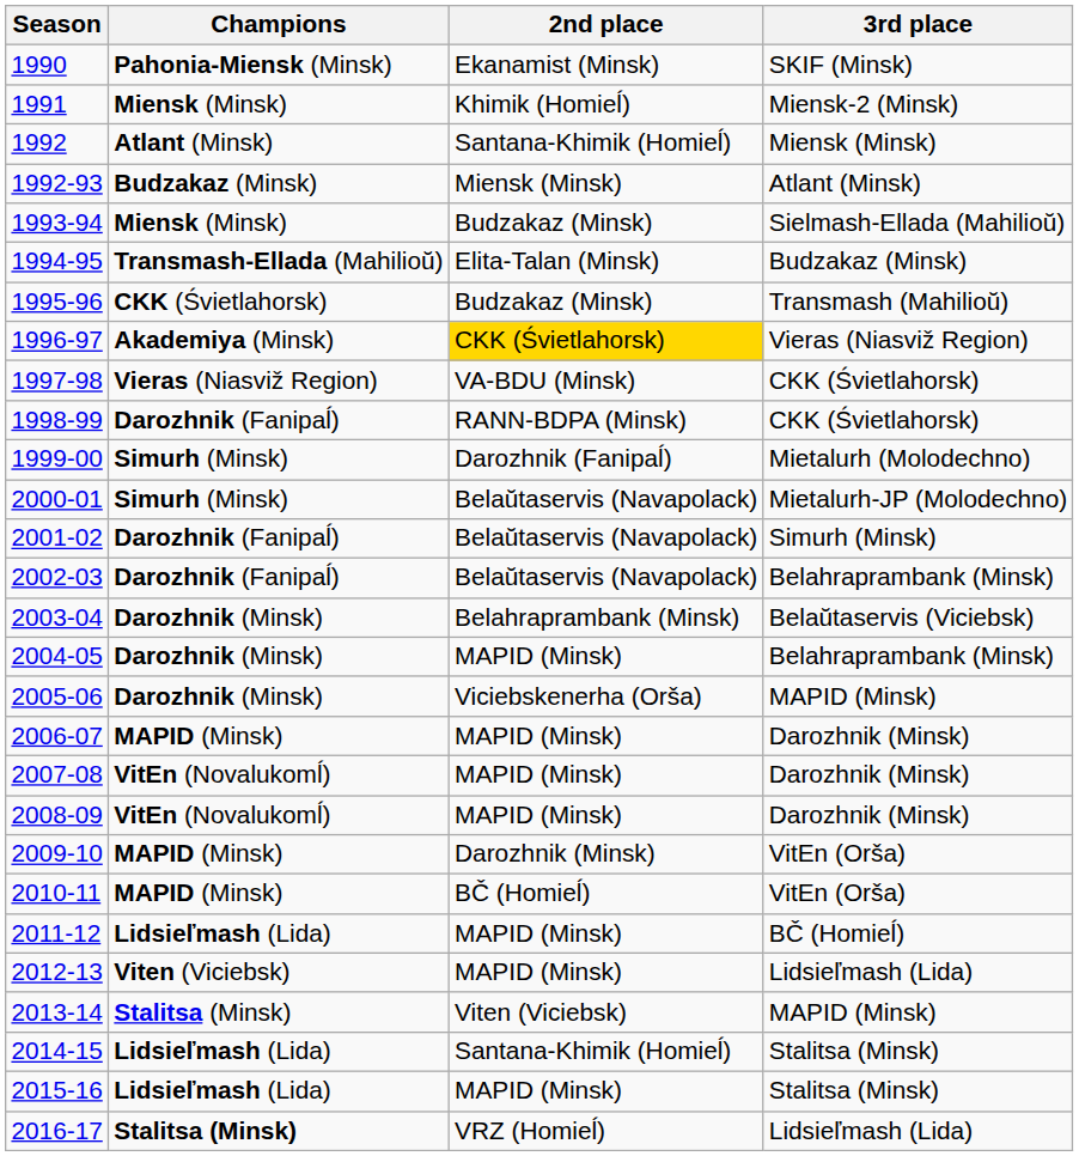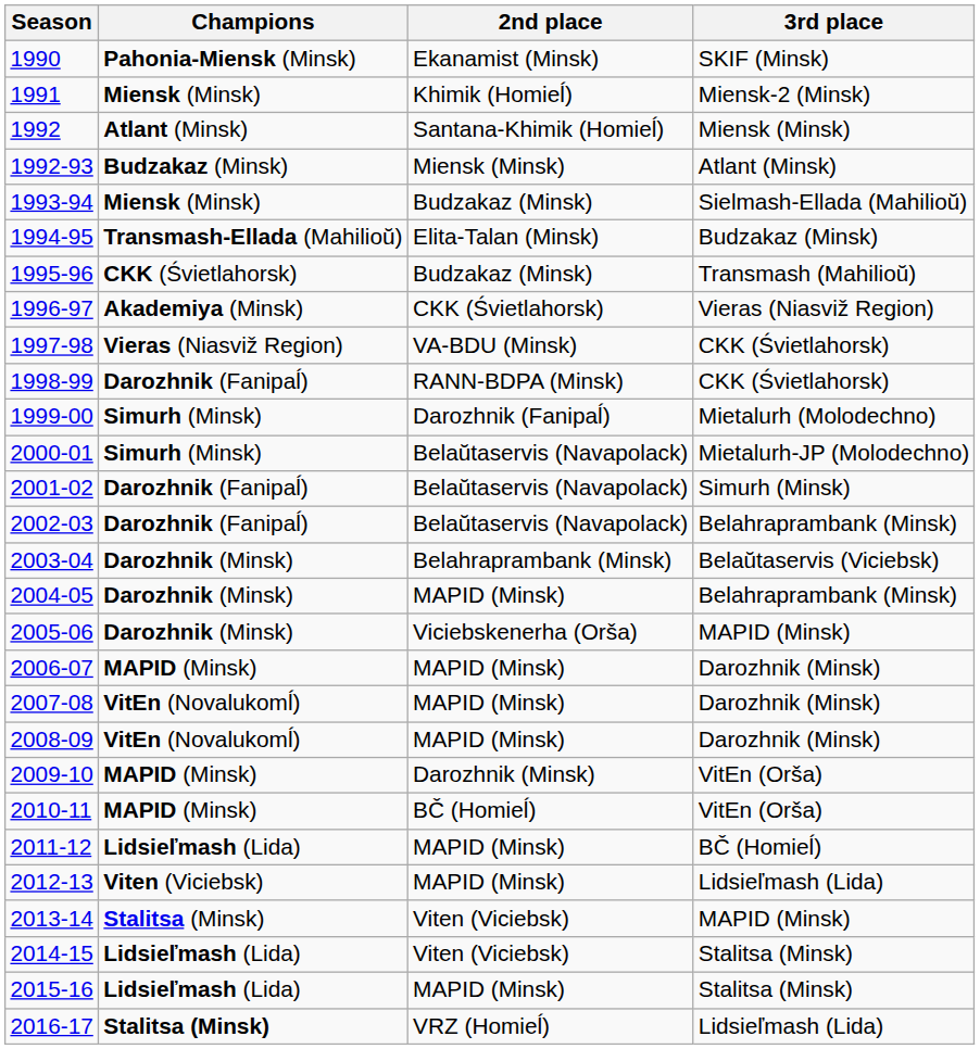1996-97 | 2nd place: gold background -> no background
2014-15 | 2nd place: Santana-Khimik (Homieĺ) -> Viten (Viciebsk)
